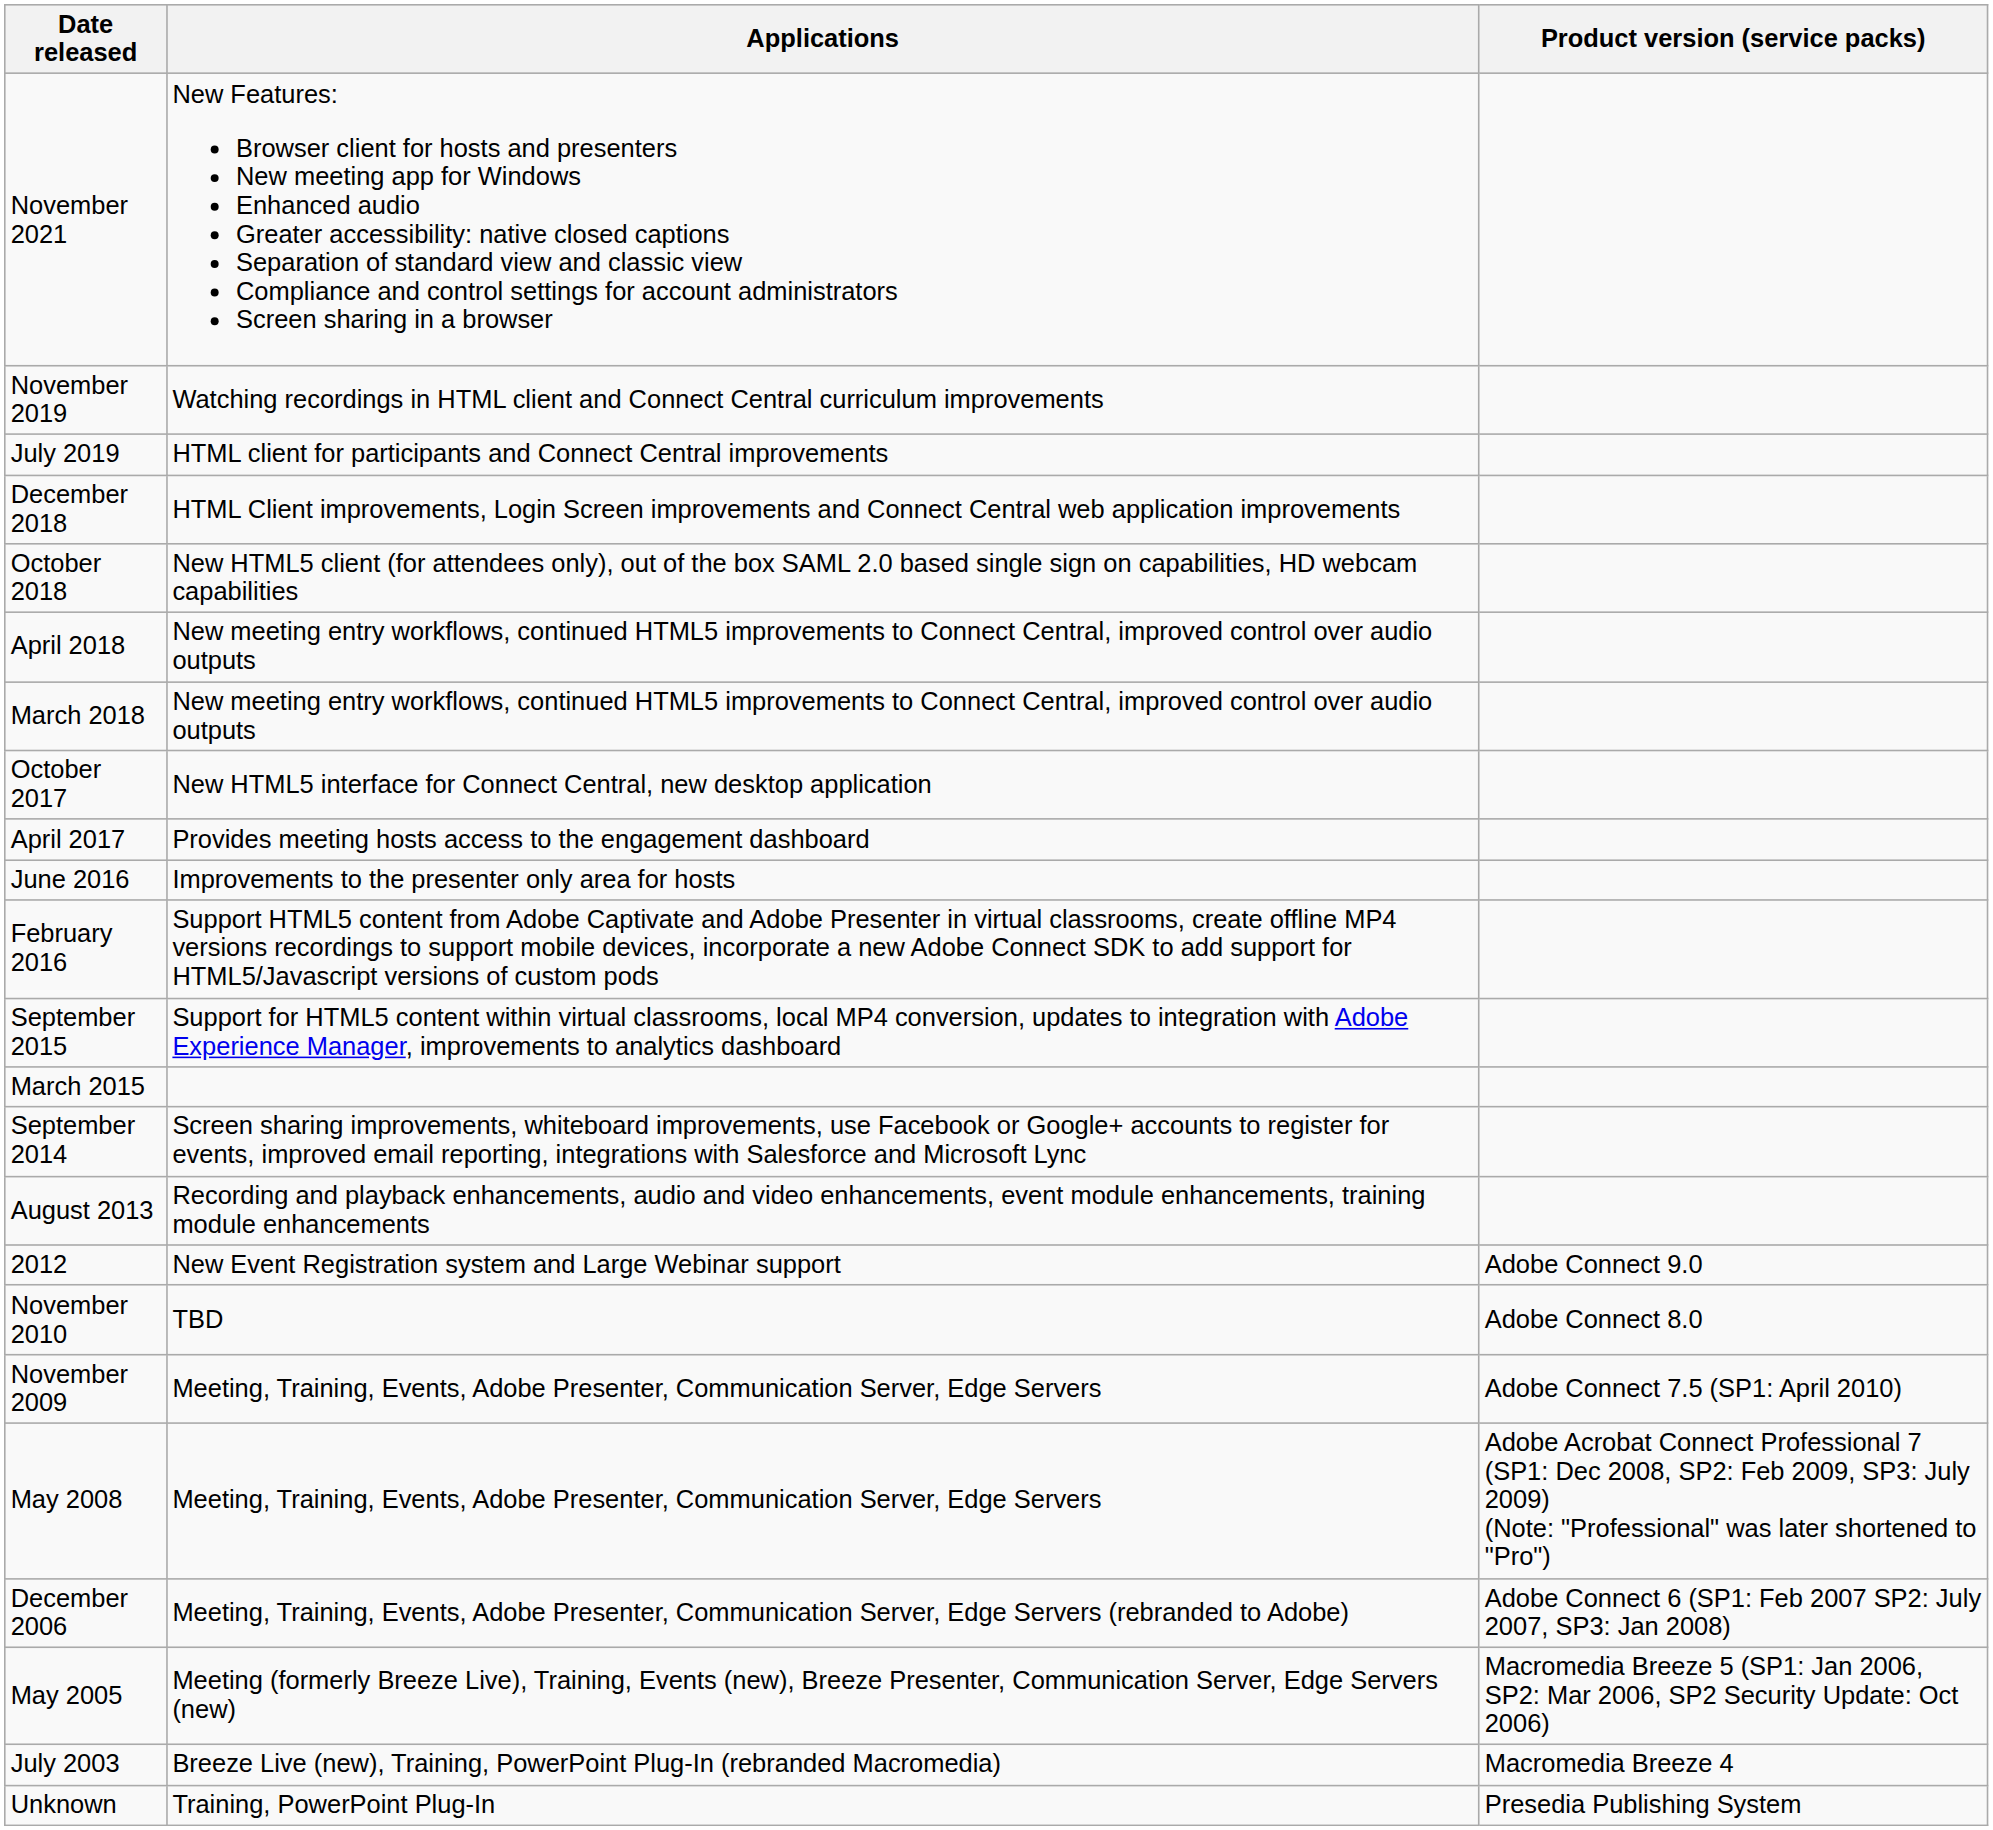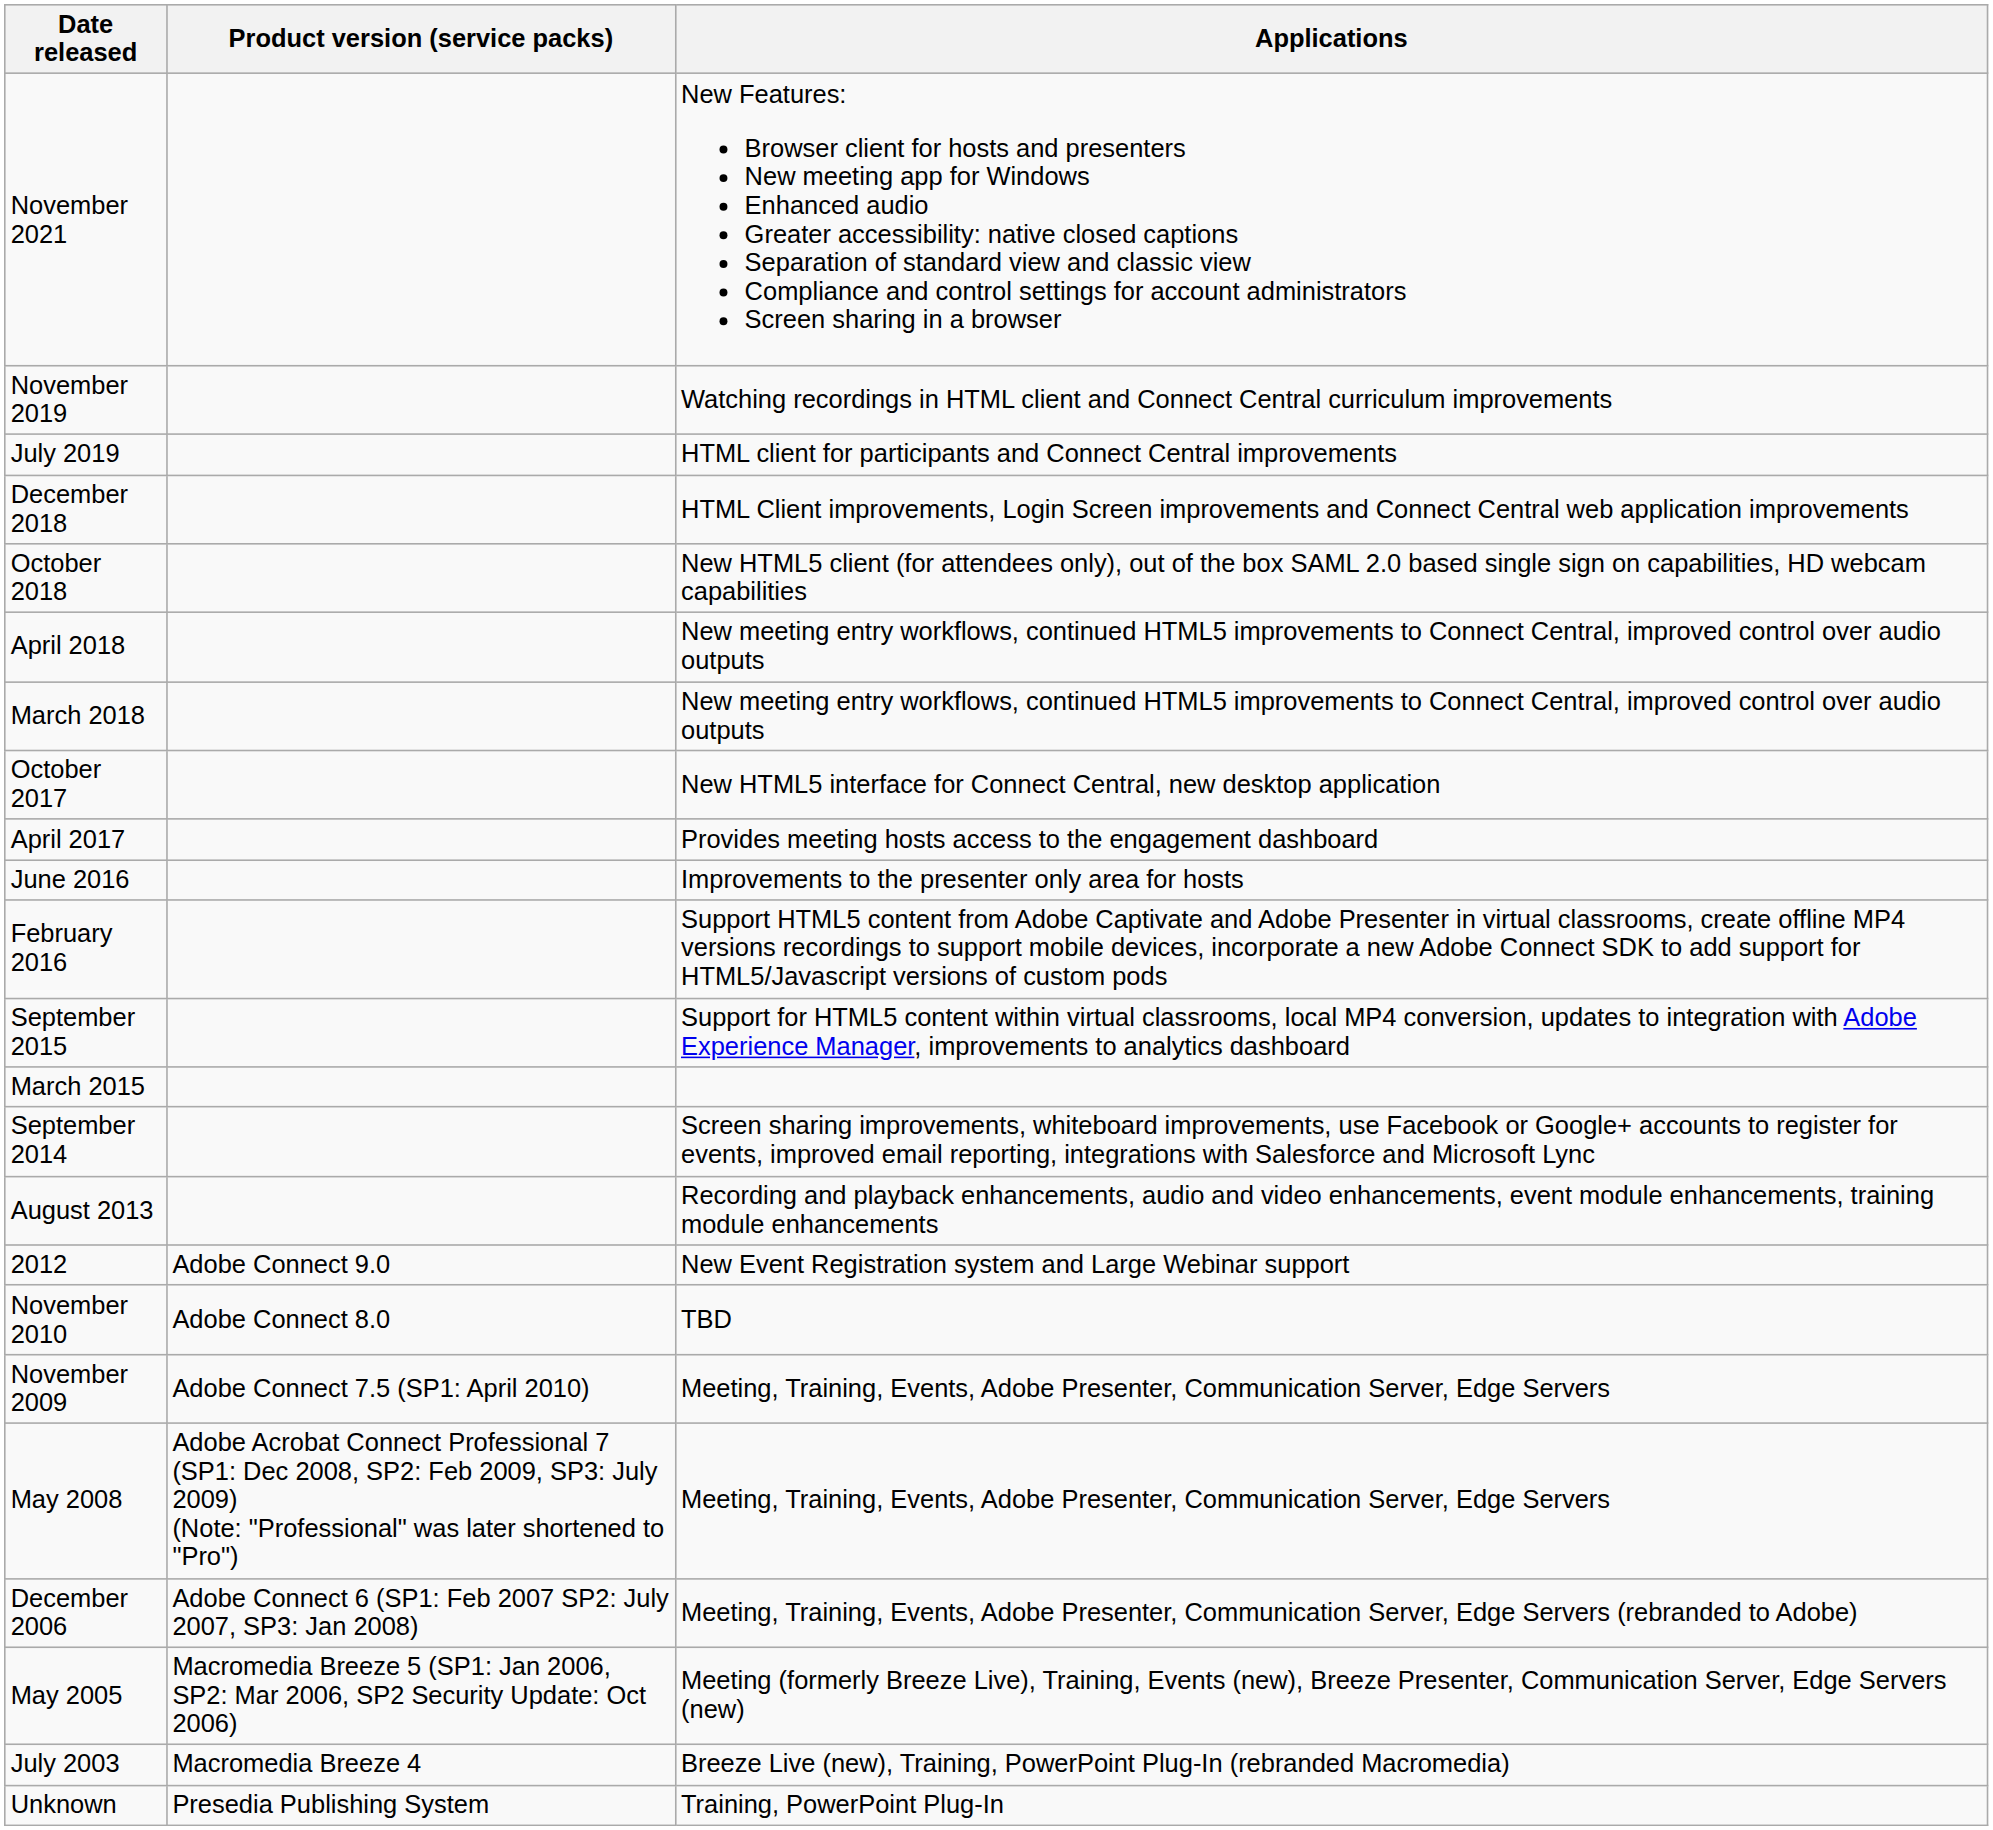columns swapped: Product version (service packs) <-> Applications
